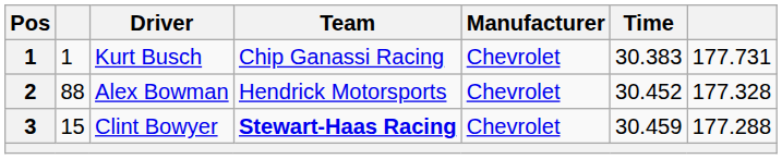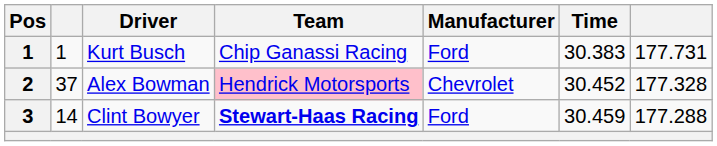Kurt Busch | Manufacturer: Chevrolet -> Ford
Alex Bowman | column 2: 88 -> 37
Alex Bowman | Team: no background -> pink background
Clint Bowyer | column 2: 15 -> 14
Clint Bowyer | Manufacturer: Chevrolet -> Ford
